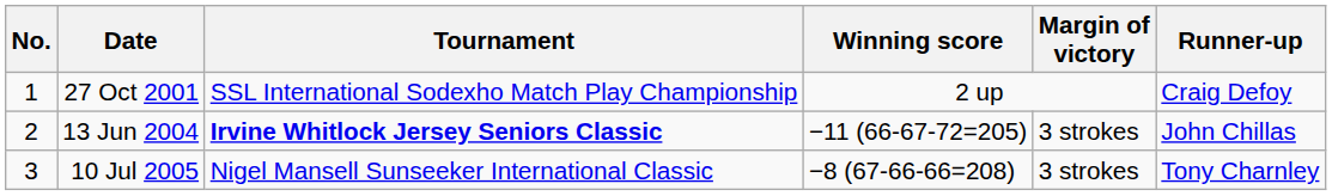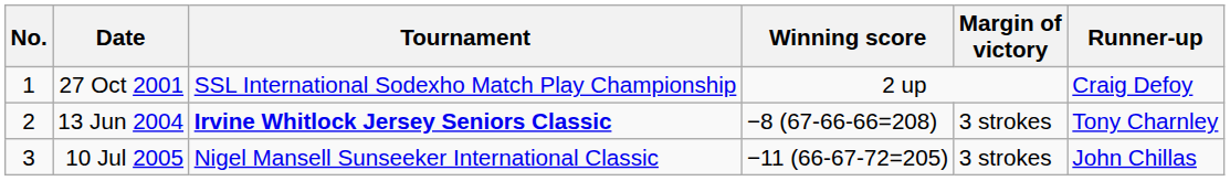13 Jun 2004 | Winning score: −11 (66-67-72=205) -> −8 (67-66-66=208)
13 Jun 2004 | Runner-up: John Chillas -> Tony Charnley
10 Jul 2005 | Winning score: −8 (67-66-66=208) -> −11 (66-67-72=205)
10 Jul 2005 | Runner-up: Tony Charnley -> John Chillas
